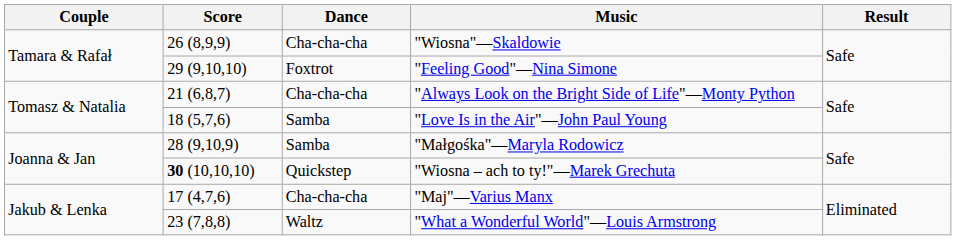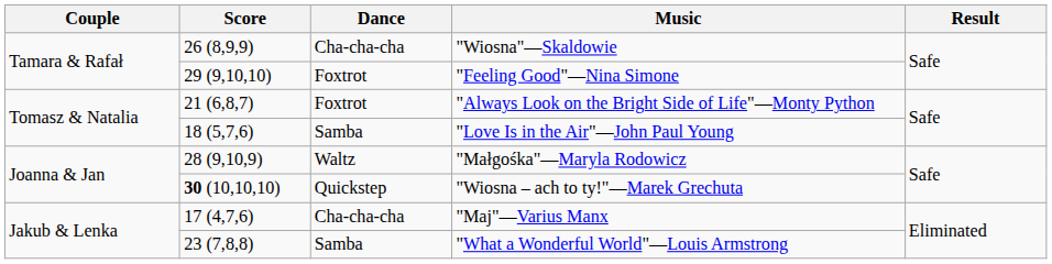"Always Look on the Bright Side of Life"—Monty Python | Dance: Cha-cha-cha -> Foxtrot
"Małgośka"—Maryla Rodowicz | Dance: Samba -> Waltz
"What a Wonderful World"—Louis Armstrong | Dance: Waltz -> Samba
